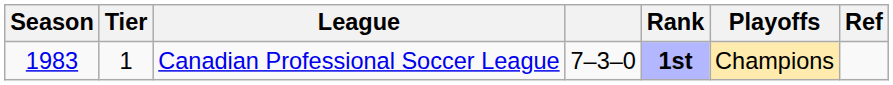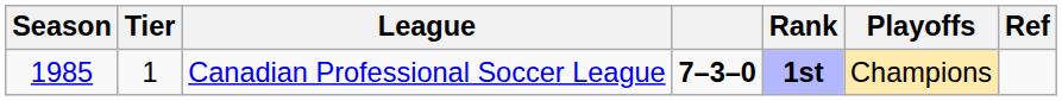Canadian Professional Soccer League | Season: 1983 -> 1985
Canadian Professional Soccer League | column 4: normal -> bold
